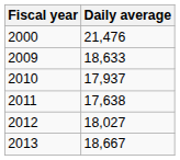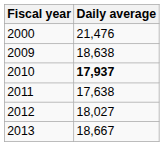2009 | Daily average: 18,633 -> 18,638
2010 | Daily average: normal -> bold
